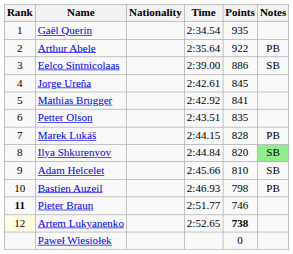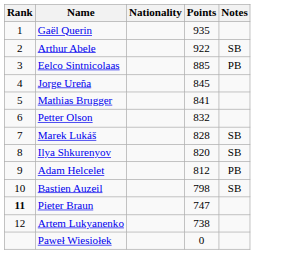- column: Time | 2:34.54 | 2:35.64 | 2:39.00 | 2:42.61 | 2:42.92 | 2:43.51 | 2:44.15 | 2:44.84 | 2:45.66 | 2:46.93 | 2:51.77 | 2:52.65
Arthur Abele | Notes: PB -> SB
Eelco Sintnicolaas | Points: 886 -> 885
Eelco Sintnicolaas | Notes: SB -> PB
Petter Olson | Points: 835 -> 832
Marek Lukáš | Notes: PB -> SB
Ilya Shkurenyov | Notes: lightgreen background -> no background
Adam Helcelet | Points: 810 -> 812
Adam Helcelet | Notes: SB -> PB
Bastien Auzeil | Notes: PB -> SB
Pieter Braun | Points: 746 -> 747
Artem Lukyanenko | Rank: lightyellow background -> no background
Artem Lukyanenko | Points: bold -> normal
